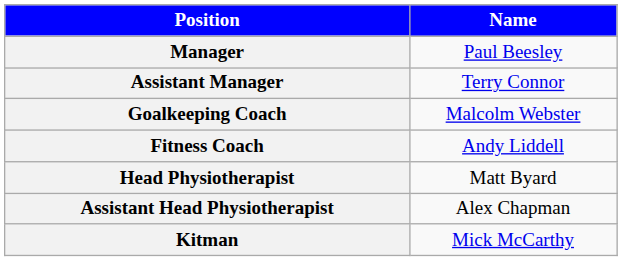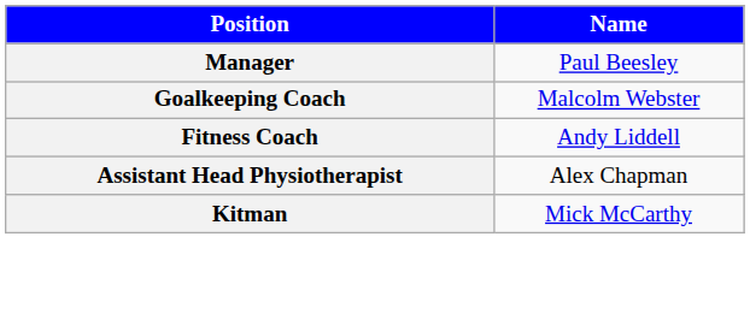- row: Assistant Manager | Terry Connor
- row: Head Physiotherapist | Matt Byard
